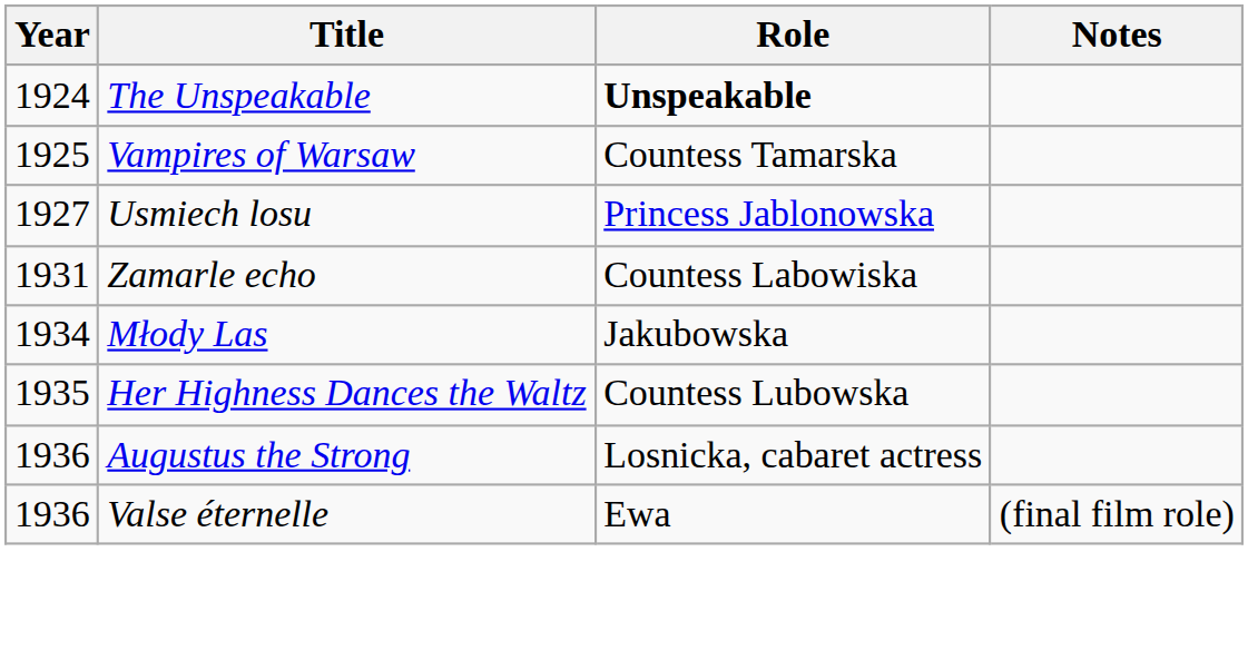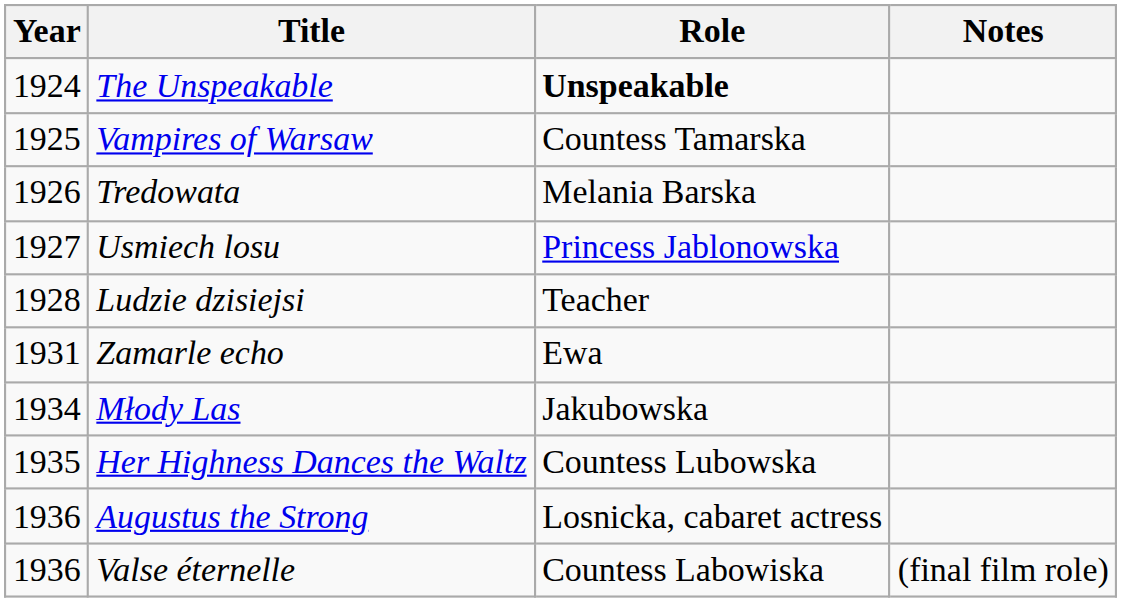+ row: 1926 | Tredowata | Melania Barska
+ row: 1928 | Ludzie dzisiejsi | Teacher
Zamarle echo | Role: Countess Labowiska -> Ewa
Valse éternelle | Role: Ewa -> Countess Labowiska
